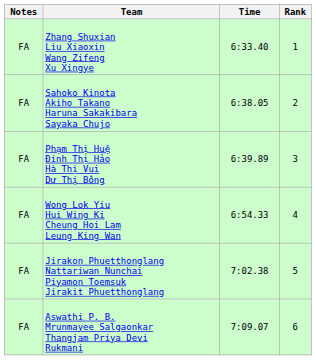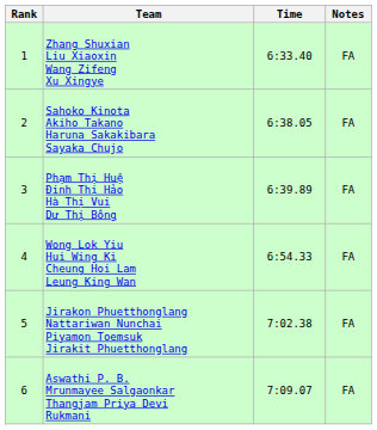columns swapped: Rank <-> Notes
